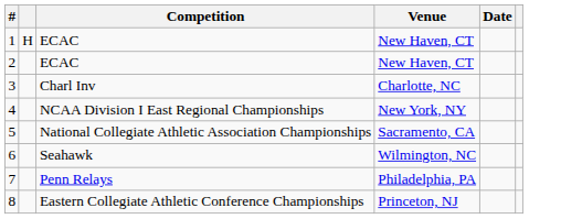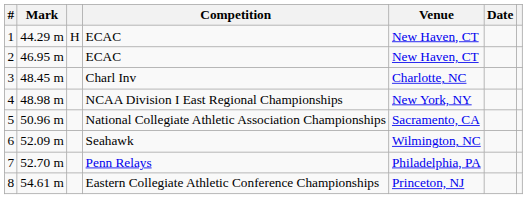+ column: Mark | 44.29 m | 46.95 m | 48.45 m | 48.98 m | 50.96 m | 52.09 m | 52.70 m | 54.61 m
